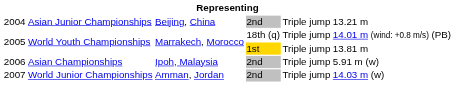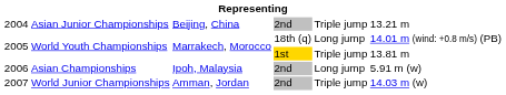2005 / 18th (q) | column 5: Triple jump -> Long jump
2006 | column 5: Triple jump -> Long jump
